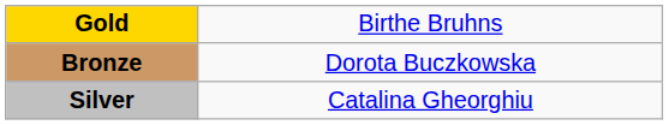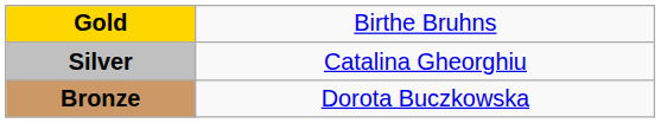rows swapped: Silver <-> Bronze
